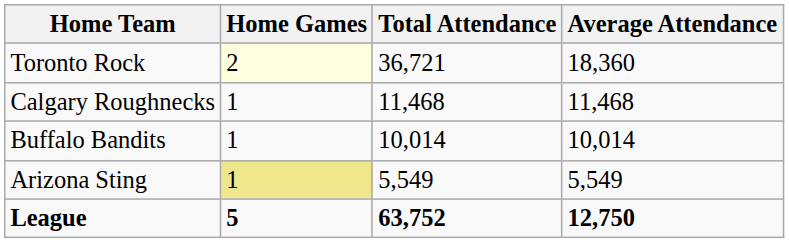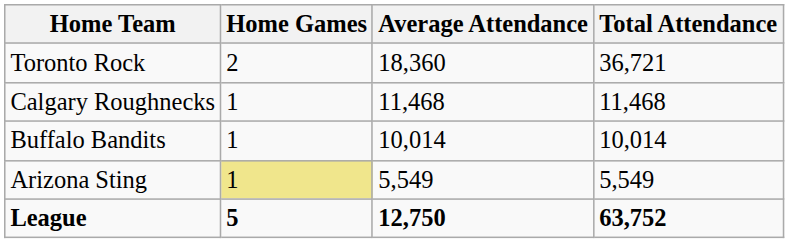columns swapped: Average Attendance <-> Total Attendance
Toronto Rock | Home Games: lightyellow background -> no background
